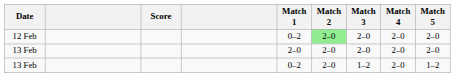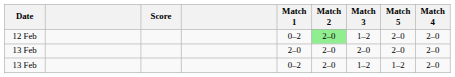columns swapped: Match 4 <-> Match 5
12 Feb | Match 3: 2–0 -> 1–2
